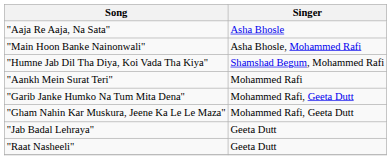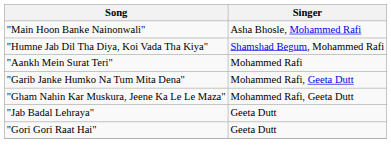- row: "Aaja Re Aaja, Na Sata" | Asha Bhosle
+ row: "Gori Gori Raat Hai" | Geeta Dutt
- row: "Raat Nasheeli" | Geeta Dutt
